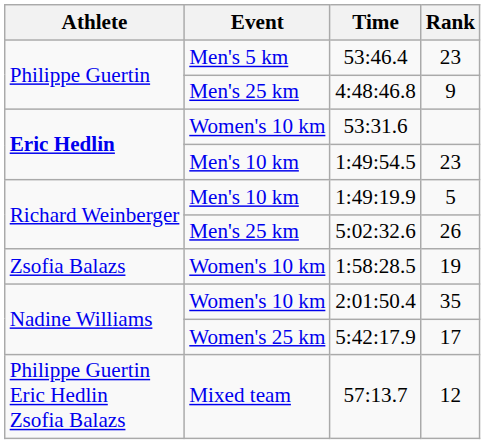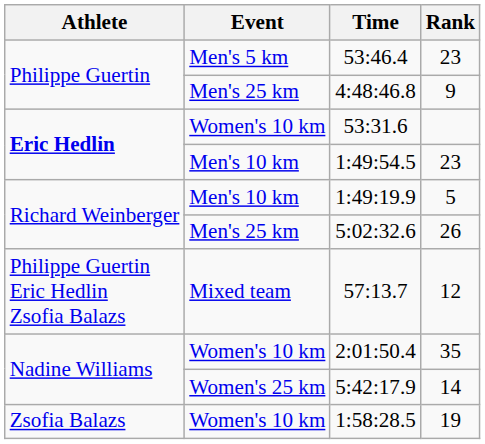rows swapped: 1:58:28.5 <-> 57:13.7
5:42:17.9 | Rank: 17 -> 14
